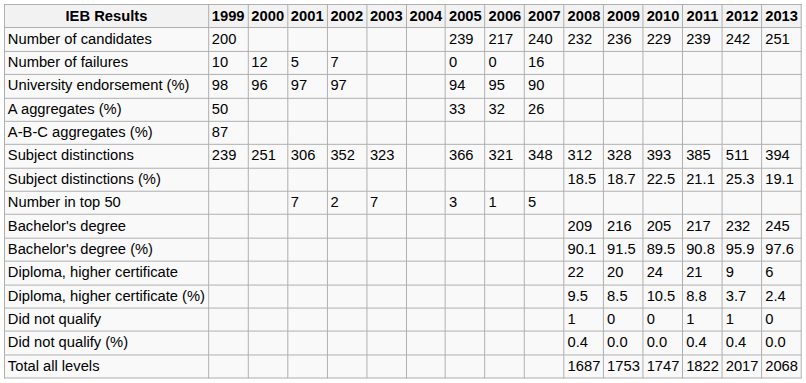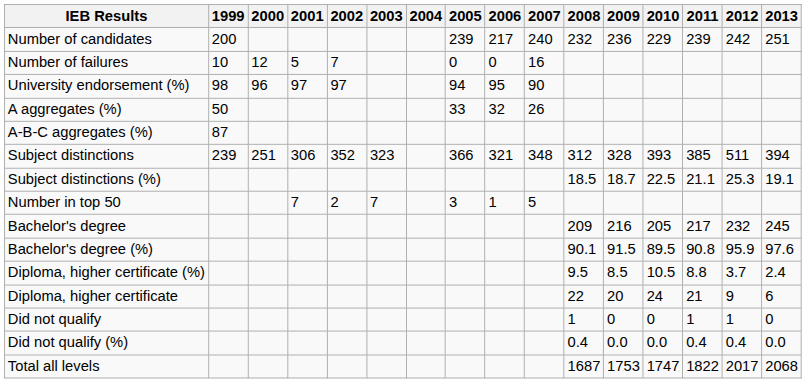rows swapped: Diploma, higher certificate <-> Diploma, higher certificate (%)
